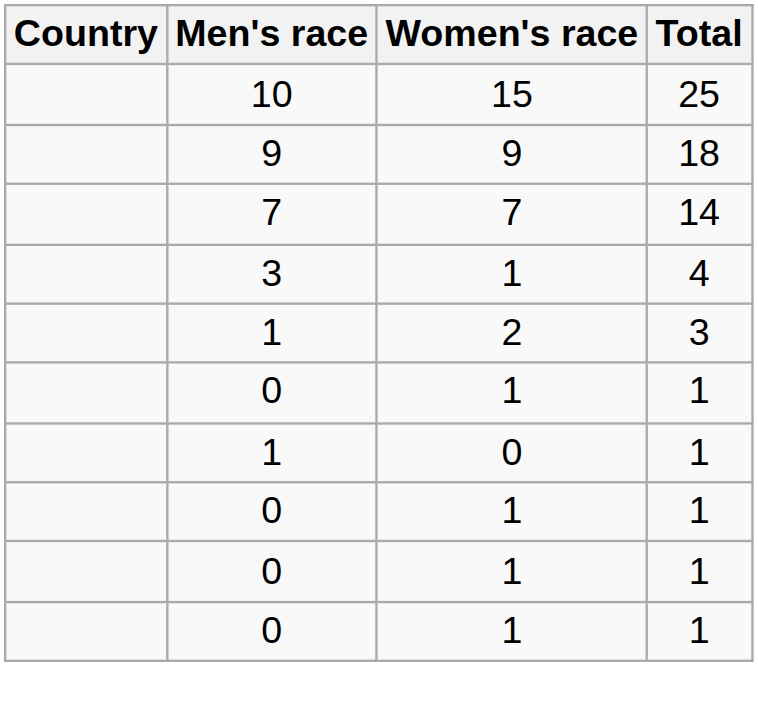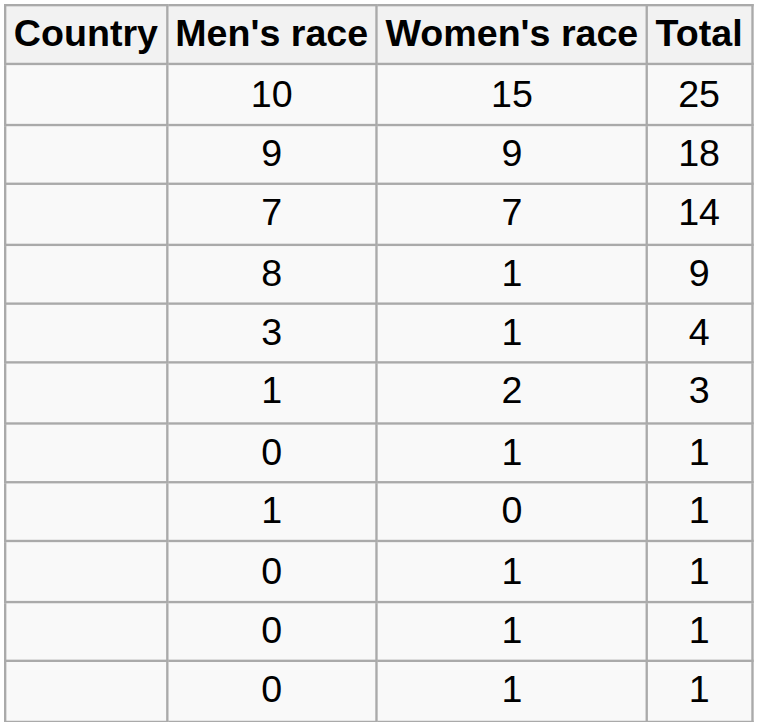+ row: 8 | 1 | 9
